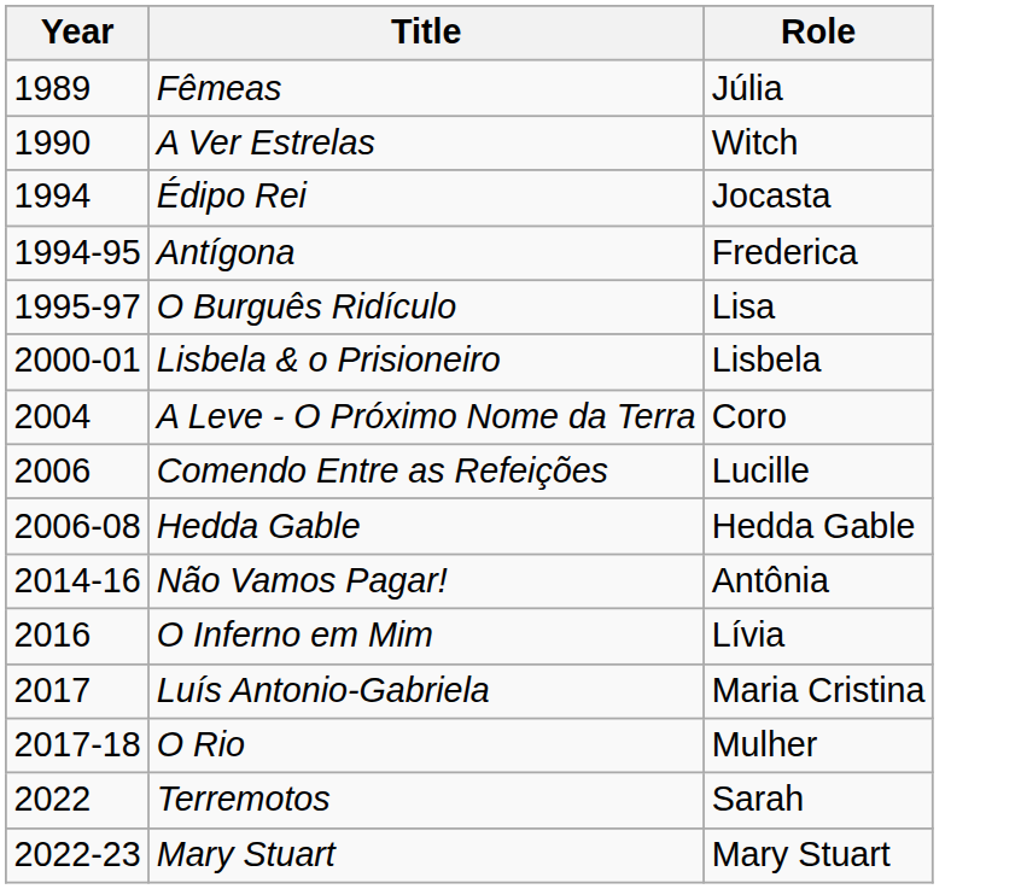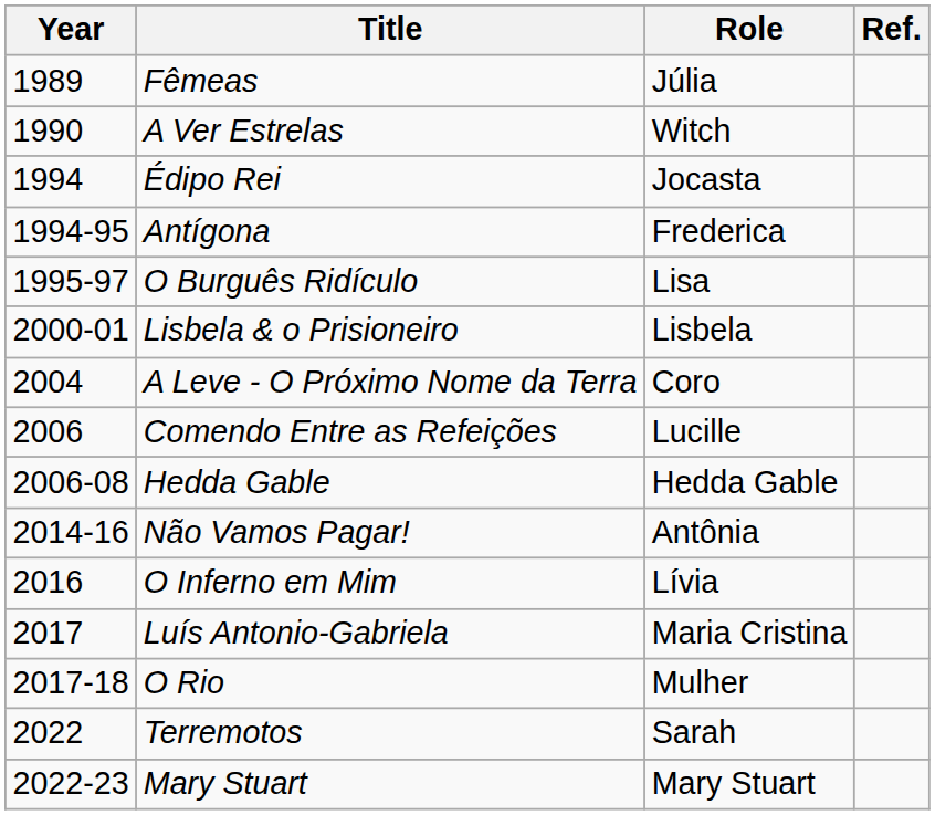+ column: Ref.
